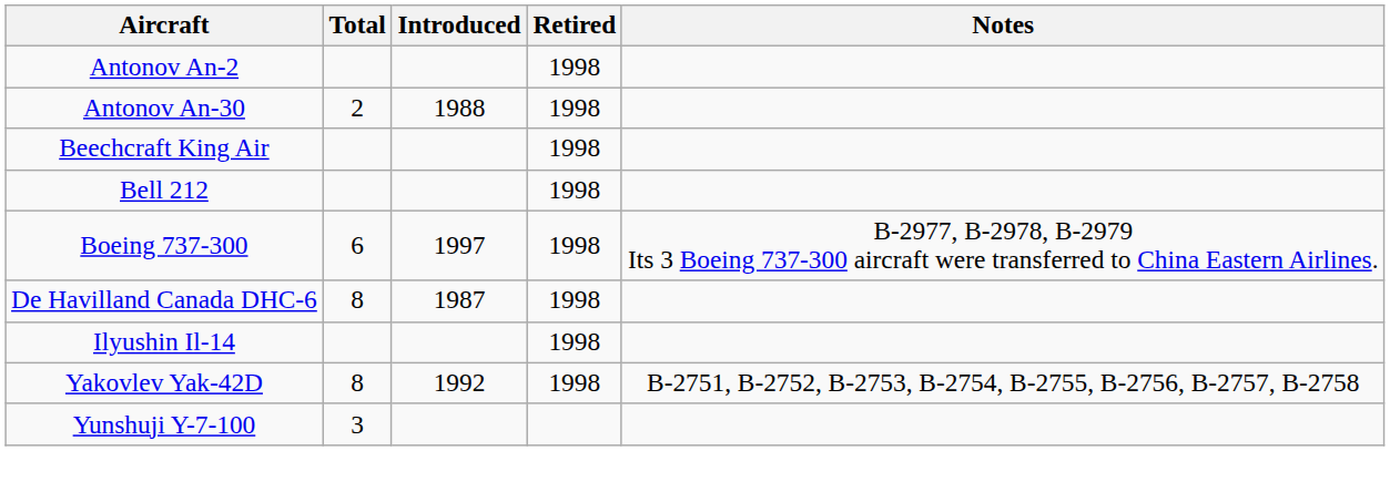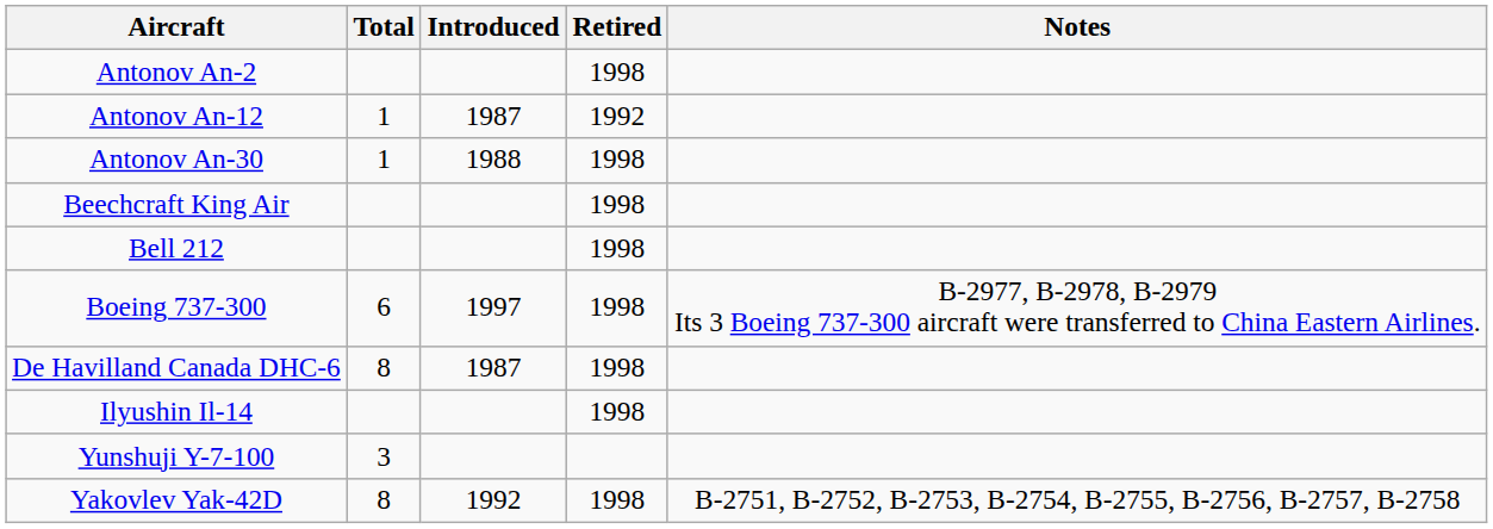+ row: Antonov An-12 | 1 | 1987 | 1992
Antonov An-30 | Total: 2 -> 1
rows swapped: Yakovlev Yak-42D <-> Yunshuji Y-7-100
